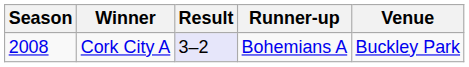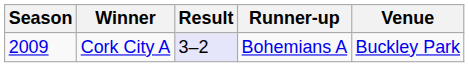Cork City A | Season: 2008 -> 2009
